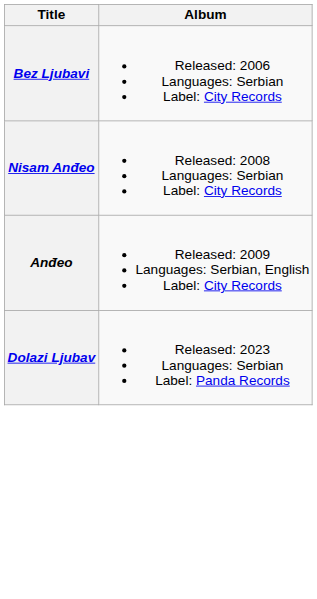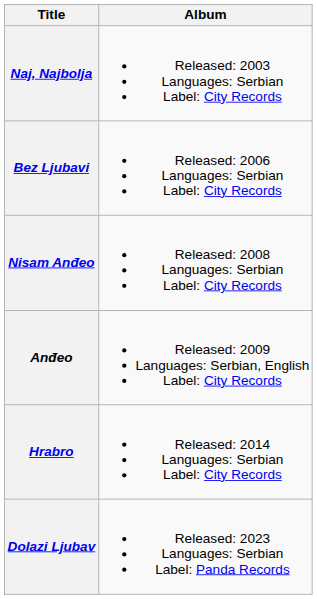+ row: Naj, Najbolja | Released: 2003 Languages: Serbian Label: City Records
+ row: Hrabro | Released: 2014 Languages: Serbian Label: City Records
